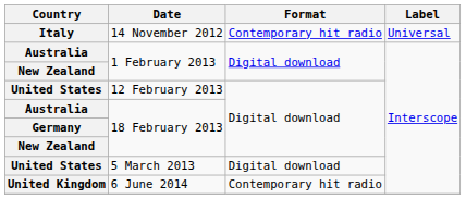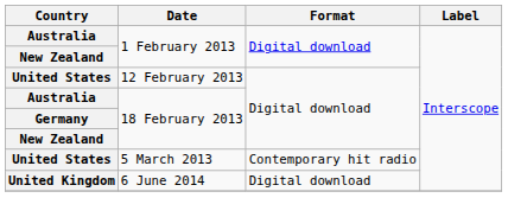- row: Italy | 14 November 2012 | Contemporary hit radio | Universal
5 March 2013 | Format: Digital download -> Contemporary hit radio
6 June 2014 | Format: Contemporary hit radio -> Digital download
